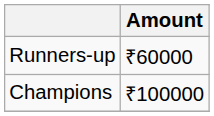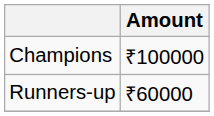rows swapped: Champions <-> Runners-up
